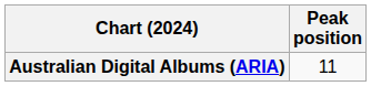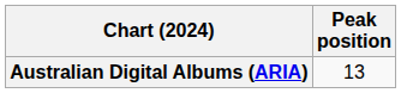Australian Digital Albums (ARIA) | Peak position: 11 -> 13
